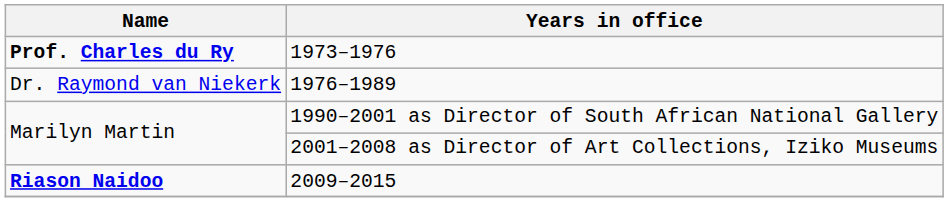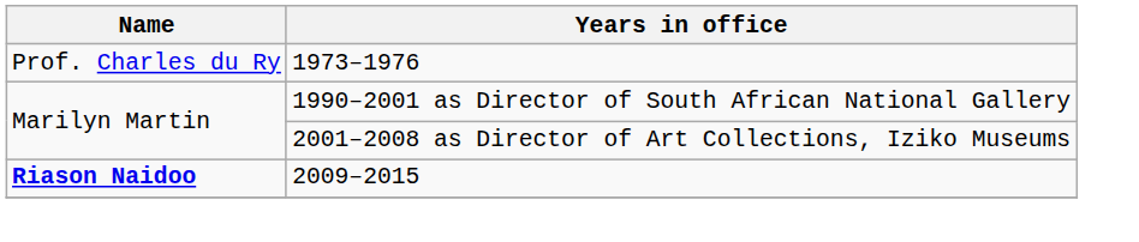1973–1976 | Name: bold -> normal
- row: Dr. Raymond van Niekerk | 1976–1989
